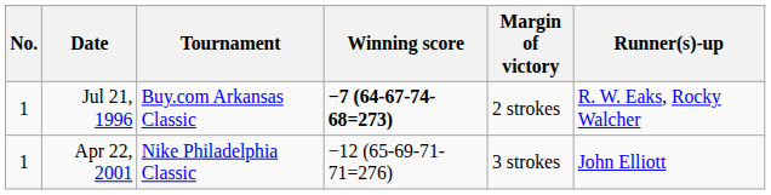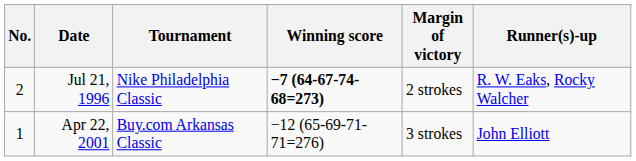Jul 21, 1996 | No.: 1 -> 2
Jul 21, 1996 | Tournament: Buy.com Arkansas Classic -> Nike Philadelphia Classic
Apr 22, 2001 | Tournament: Nike Philadelphia Classic -> Buy.com Arkansas Classic
